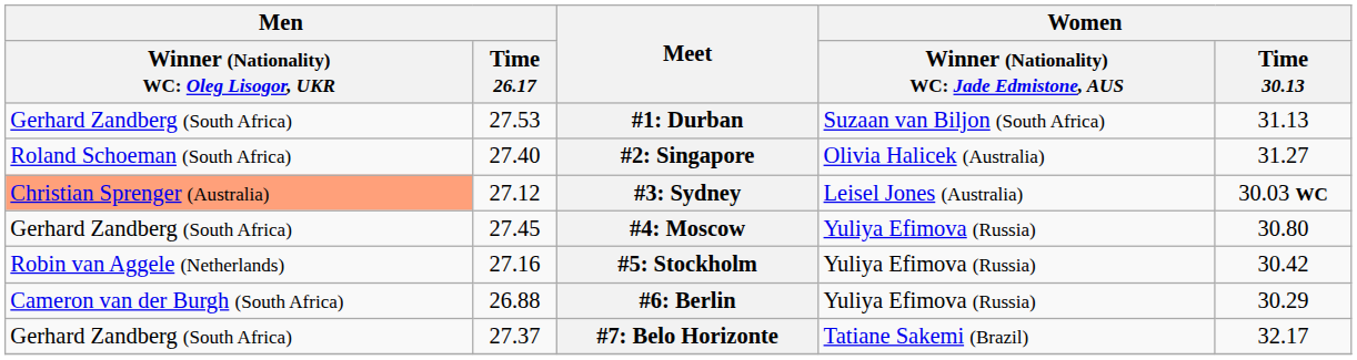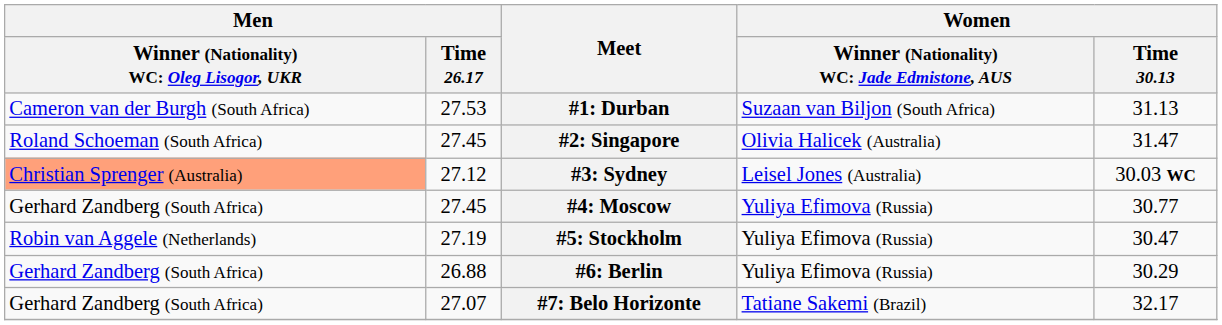#1: Durban | column 1: Gerhard Zandberg (South Africa) -> Cameron van der Burgh (South Africa)
#2: Singapore | Men / Time 26.17: 27.40 -> 27.45
#2: Singapore | Women / Time 30.13: 31.27 -> 31.47
#4: Moscow | Women / Time 30.13: 30.80 -> 30.77
#5: Stockholm | Men / Time 26.17: 27.16 -> 27.19
#5: Stockholm | Women / Time 30.13: 30.42 -> 30.47
#6: Berlin | column 1: Cameron van der Burgh (South Africa) -> Gerhard Zandberg (South Africa)
#7: Belo Horizonte | Men / Time 26.17: 27.37 -> 27.07
